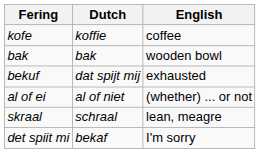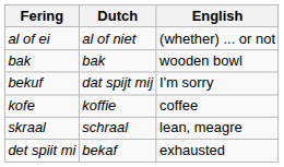rows swapped: al of ei <-> kofe
bekuf | English: exhausted -> I'm sorry
det spiit mi | English: I'm sorry -> exhausted
